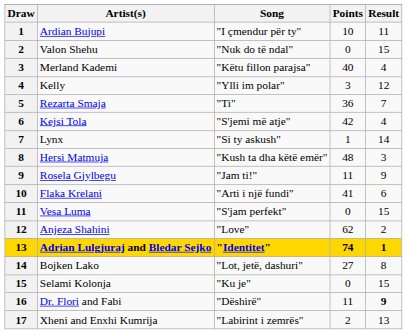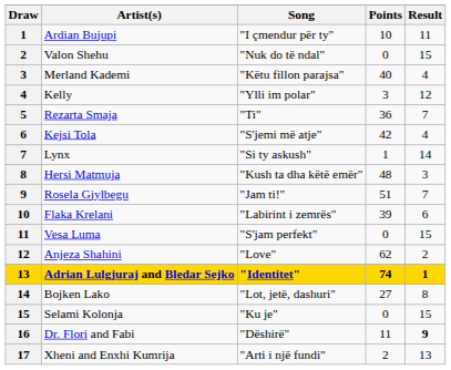Rosela Gjylbegu | Points: 11 -> 51
Rosela Gjylbegu | Result: 9 -> 7
Flaka Krelani | Song: "Arti i një fundi" -> "Labirint i zemrës"
Flaka Krelani | Points: 41 -> 39
Xheni and Enxhi Kumrija | Song: "Labirint i zemrës" -> "Arti i një fundi"
